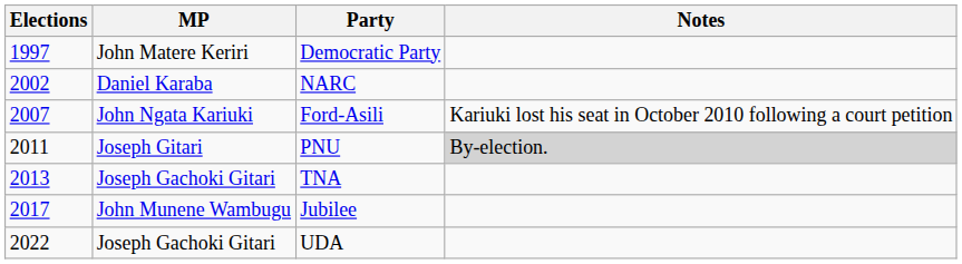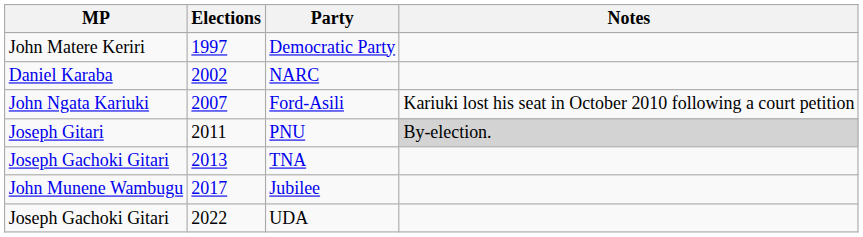columns swapped: Elections <-> MP
